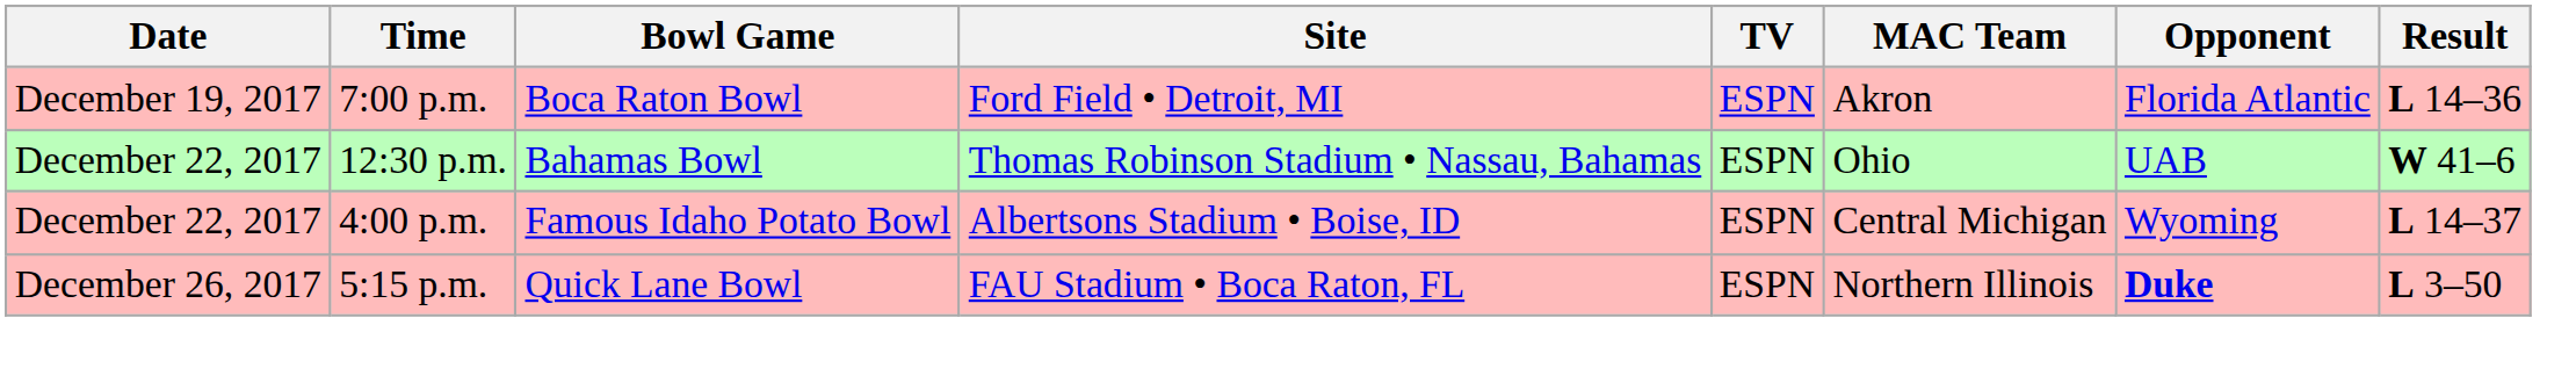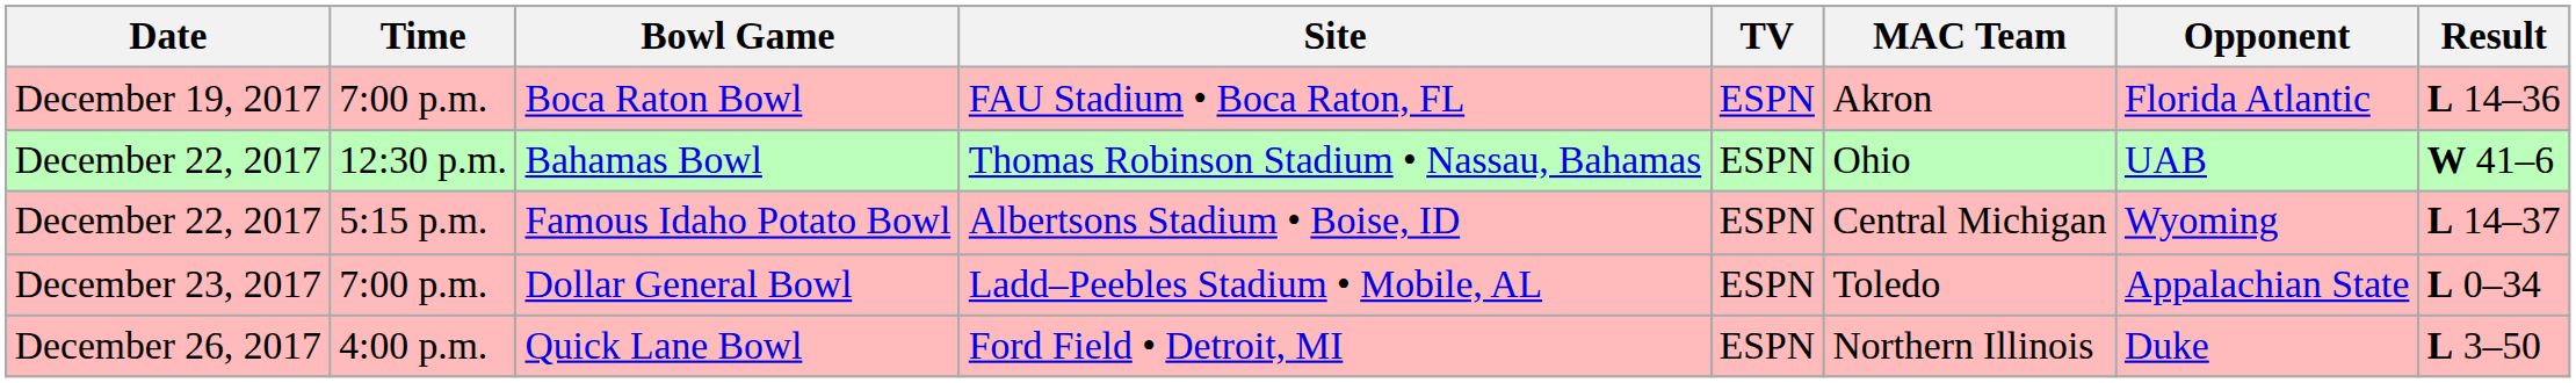Boca Raton Bowl | Site: Ford Field • Detroit, MI -> FAU Stadium • Boca Raton, FL
Famous Idaho Potato Bowl | Time: 4:00 p.m. -> 5:15 p.m.
+ row: December 23, 2017 | 7:00 p.m. | Dollar General Bowl | Ladd–Peebles Stadium • Mobile, AL | ESPN | Toledo | Appalachian State | L 0–34
Quick Lane Bowl | Time: 5:15 p.m. -> 4:00 p.m.
Quick Lane Bowl | Site: FAU Stadium • Boca Raton, FL -> Ford Field • Detroit, MI
Quick Lane Bowl | Opponent: bold -> normal
